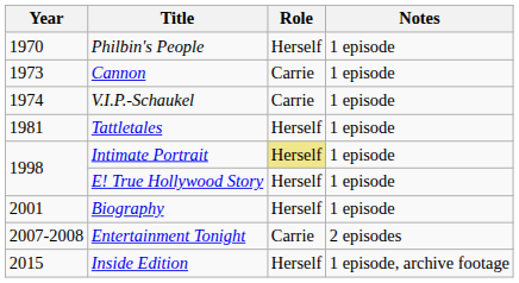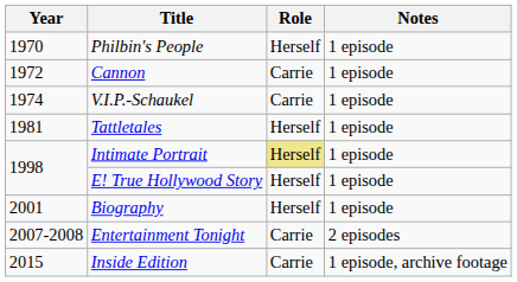Cannon | Year: 1973 -> 1972
Inside Edition | Role: Herself -> Carrie
